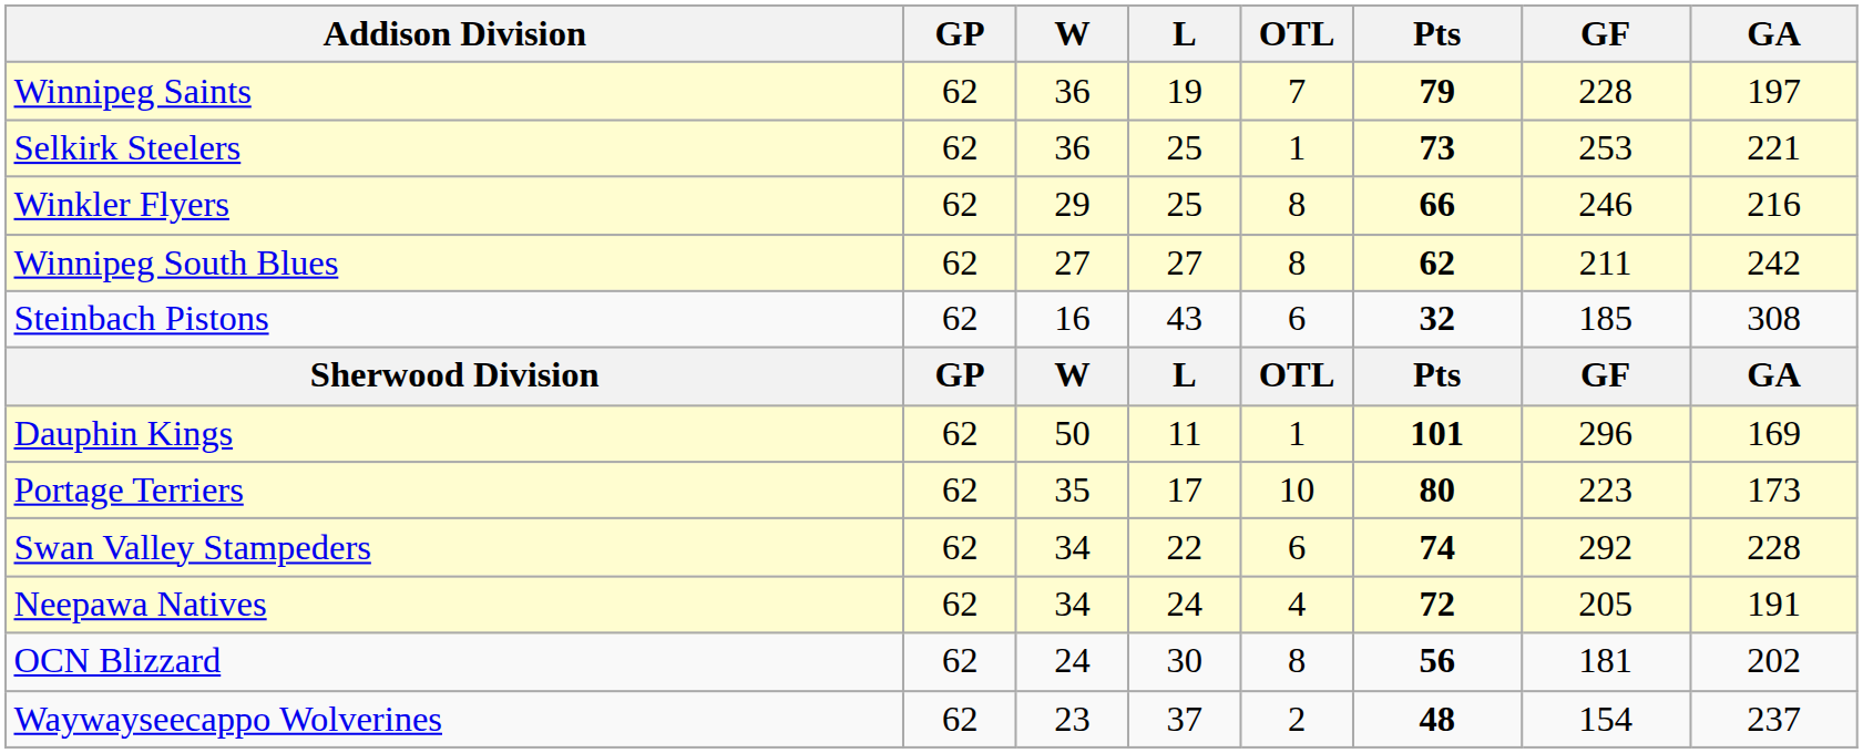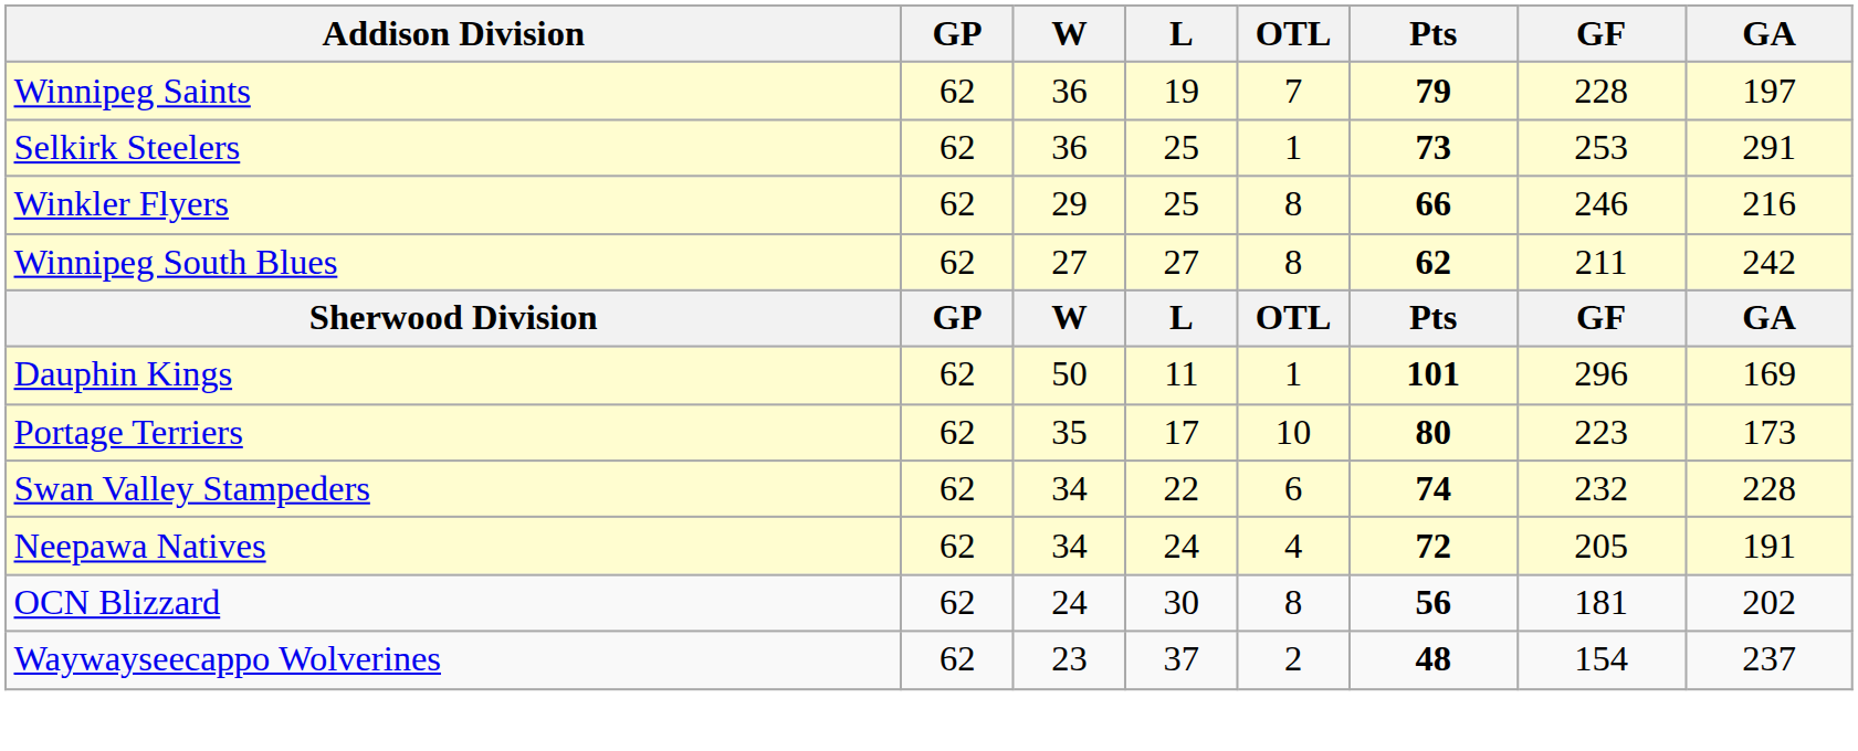Selkirk Steelers | GA: 221 -> 291
- row: Steinbach Pistons | 62 | 16 | 43 | 6 | 32 | 185 | 308
Swan Valley Stampeders | GF: 292 -> 232
